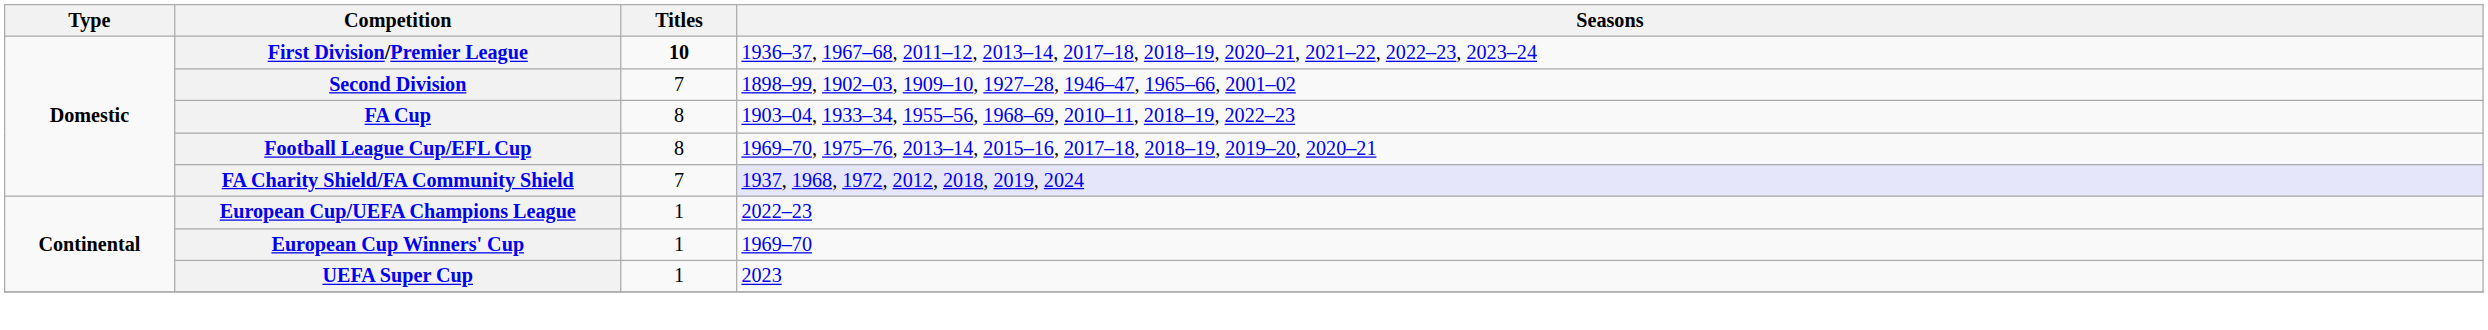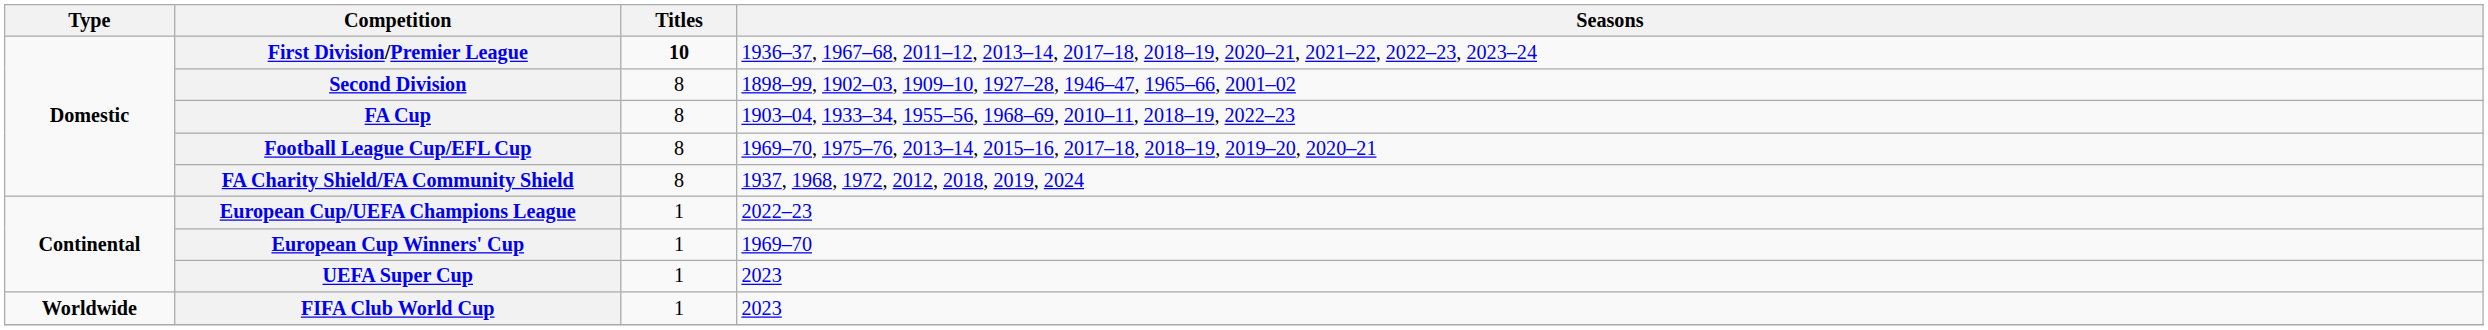Second Division | Titles: 7 -> 8
FA Charity Shield/FA Community Shield | Titles: 7 -> 8
FA Charity Shield/FA Community Shield | Seasons: lavender background -> no background
+ row: Worldwide | FIFA Club World Cup | 1 | 2023
